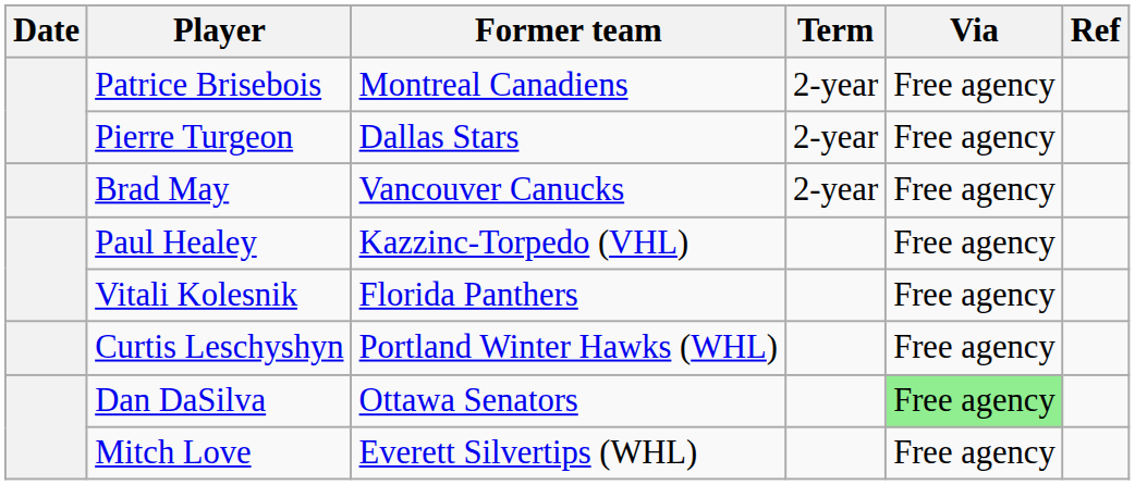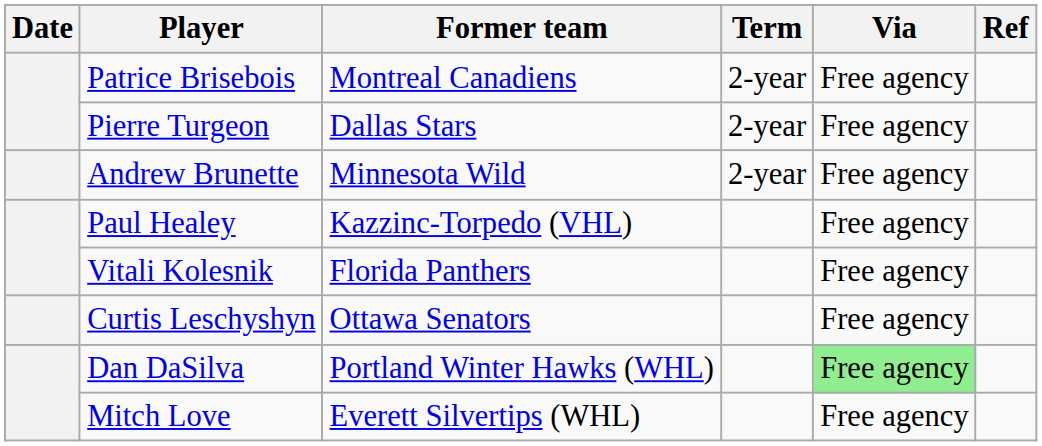- row: Brad May | Vancouver Canucks | 2-year | Free agency
+ row: Andrew Brunette | Minnesota Wild | 2-year | Free agency
Curtis Leschyshyn | Former team: Portland Winter Hawks (WHL) -> Ottawa Senators
Dan DaSilva | Former team: Ottawa Senators -> Portland Winter Hawks (WHL)
